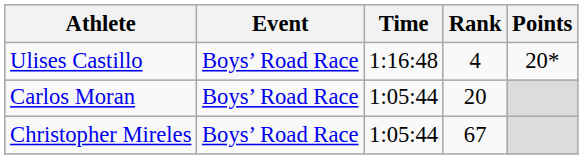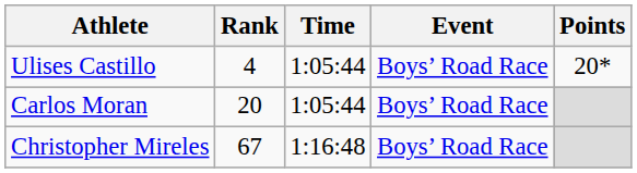columns swapped: Event <-> Rank
Ulises Castillo | Time: 1:16:48 -> 1:05:44
Christopher Mireles | Time: 1:05:44 -> 1:16:48
